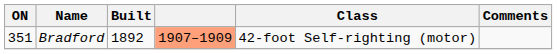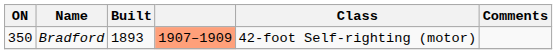Bradford | ON: 351 -> 350
Bradford | Built: 1892 -> 1893
